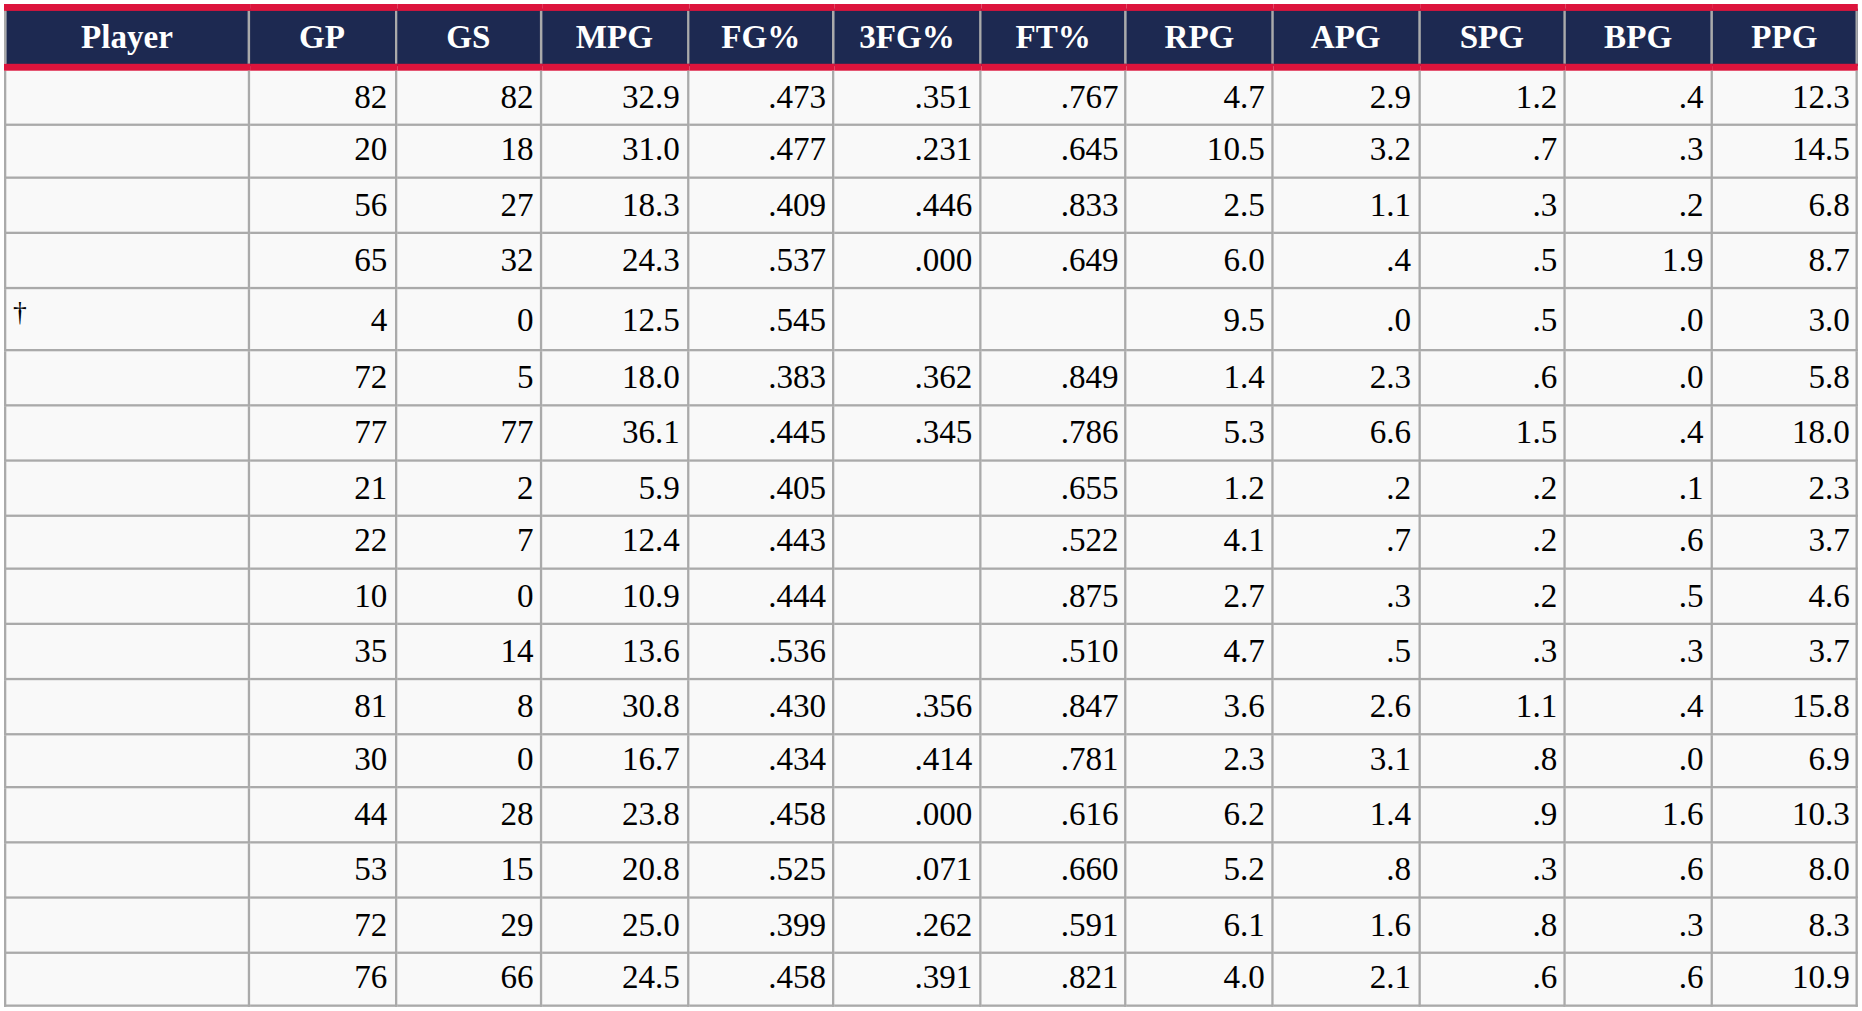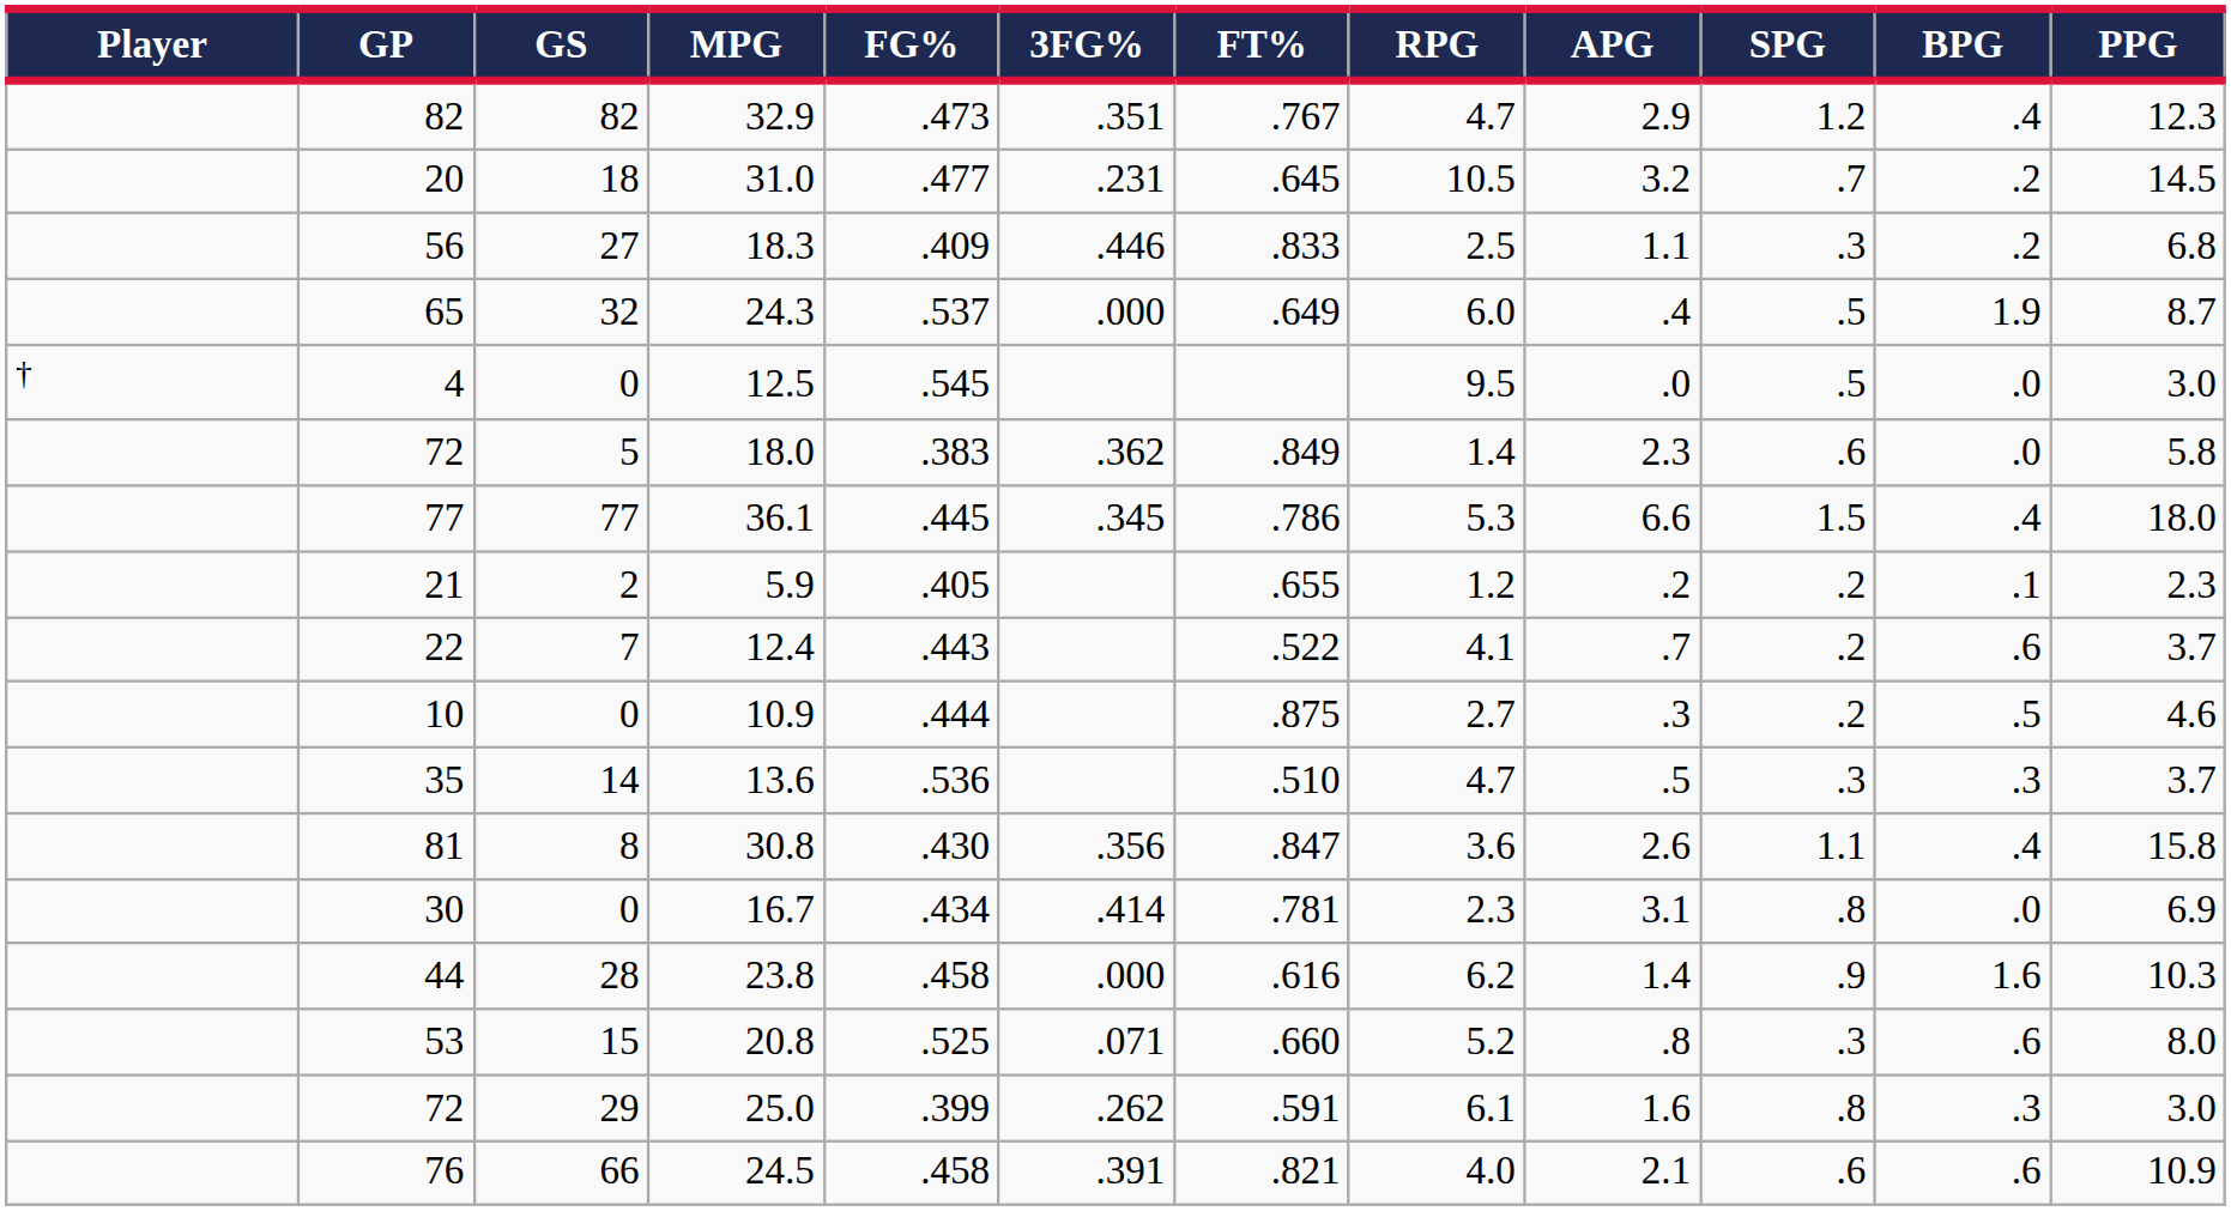31.0 | BPG: .3 -> .2
25.0 | PPG: 8.3 -> 3.0
